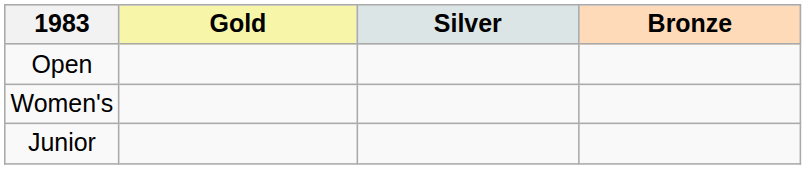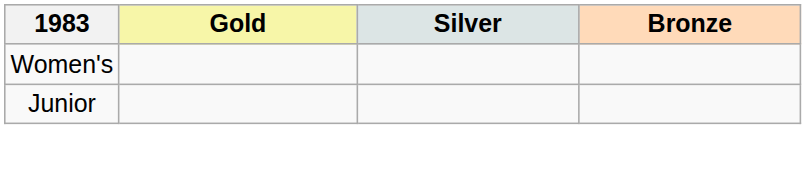- row: Open
